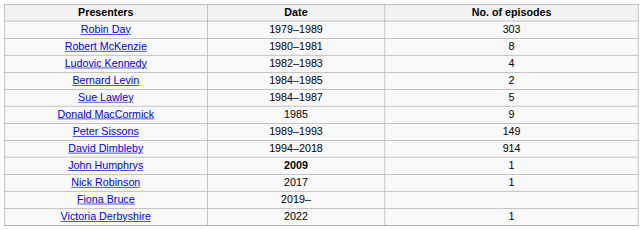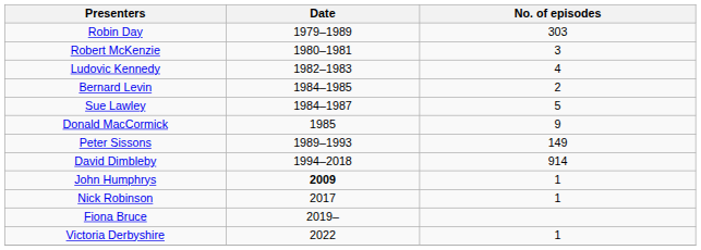Robert McKenzie | No. of episodes: 8 -> 3
